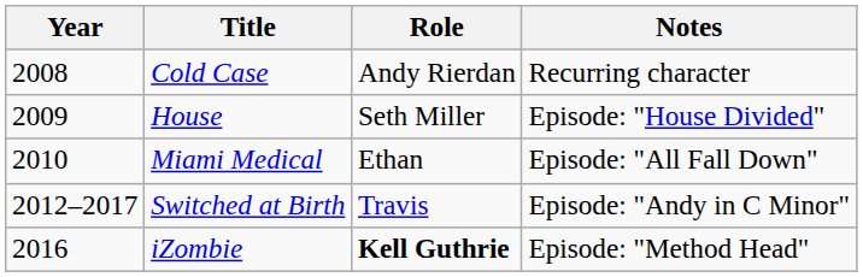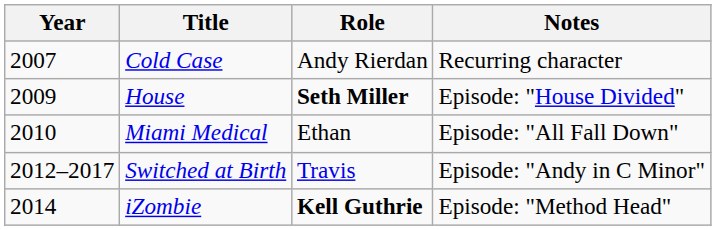Cold Case | Year: 2008 -> 2007
House | Role: normal -> bold
iZombie | Year: 2016 -> 2014
